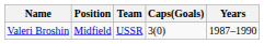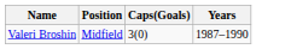- column: Team | USSR
